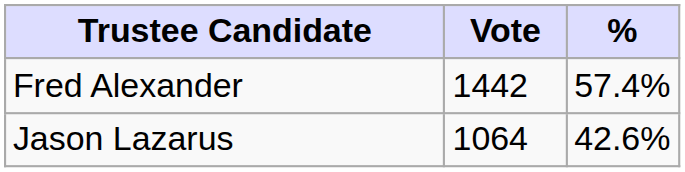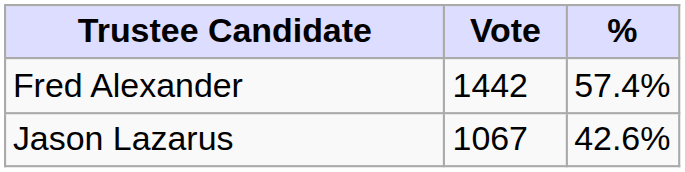Jason Lazarus | Vote: 1064 -> 1067
